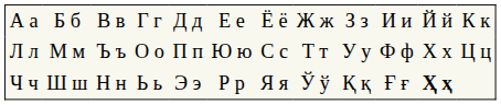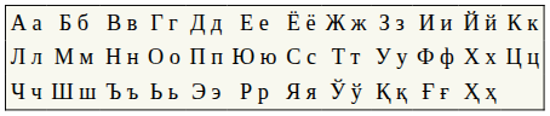Л л | column 3: Ъ ъ -> Н н
Ч ч | column 3: Н н -> Ъ ъ
Ч ч | column 11: bold -> normal
